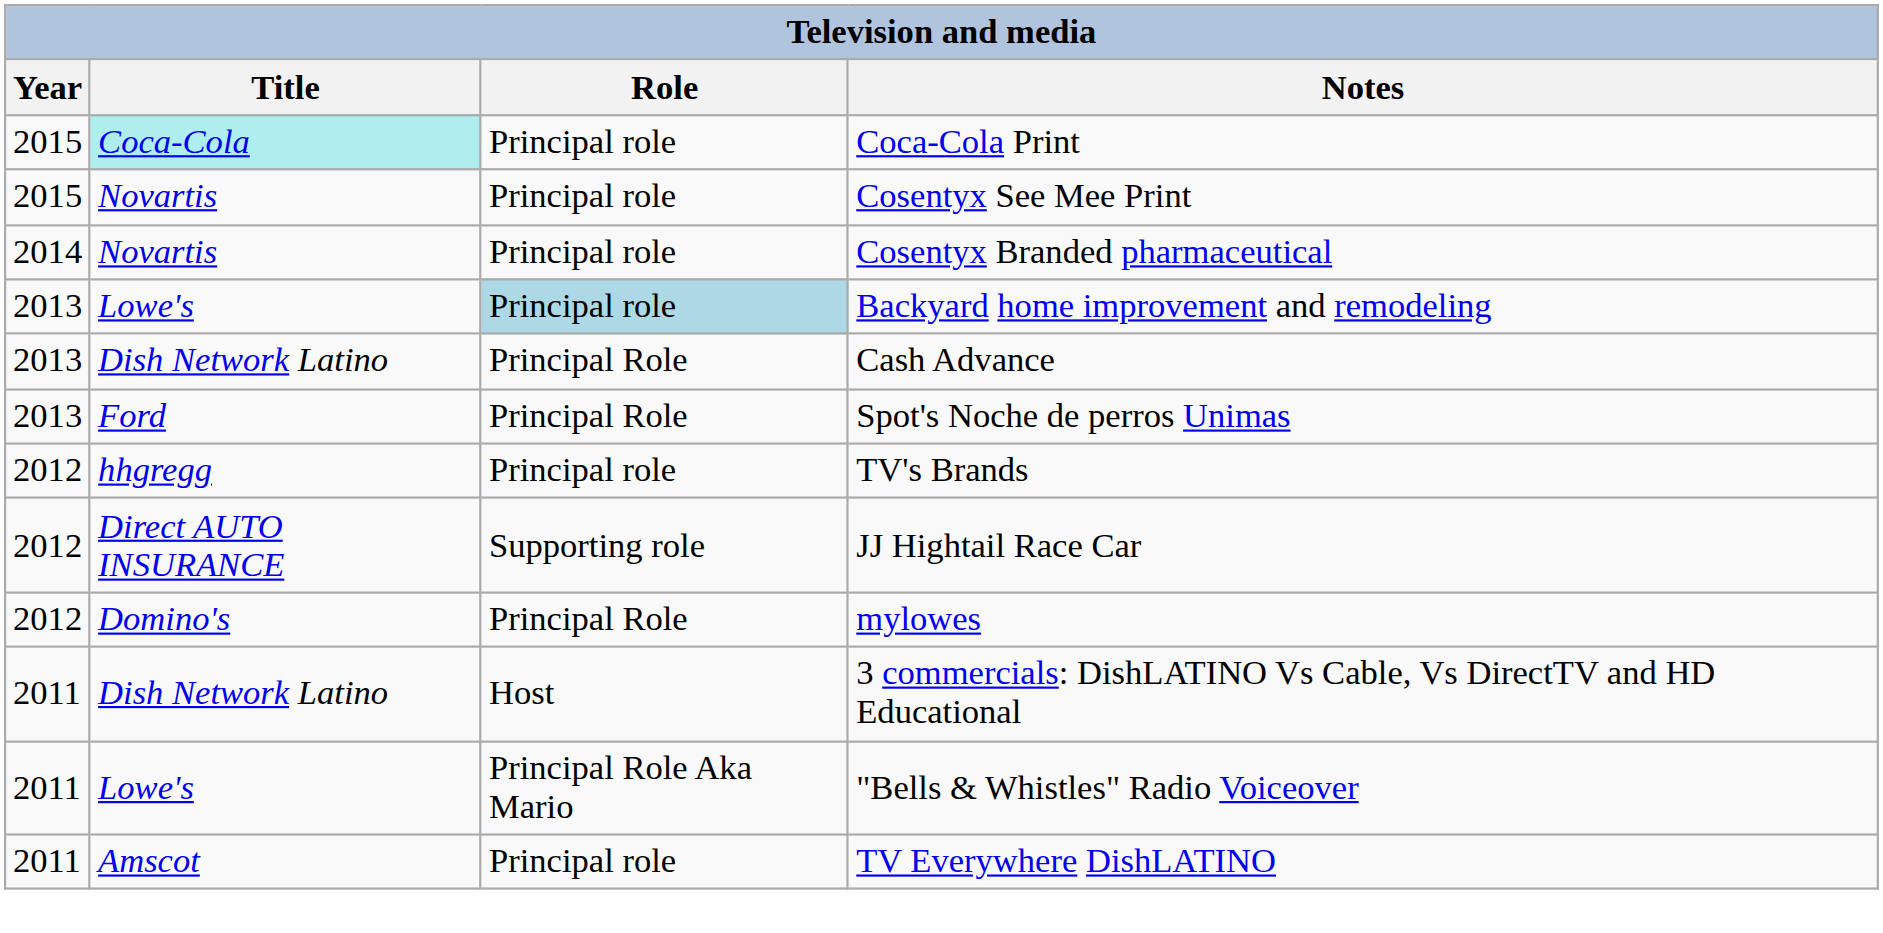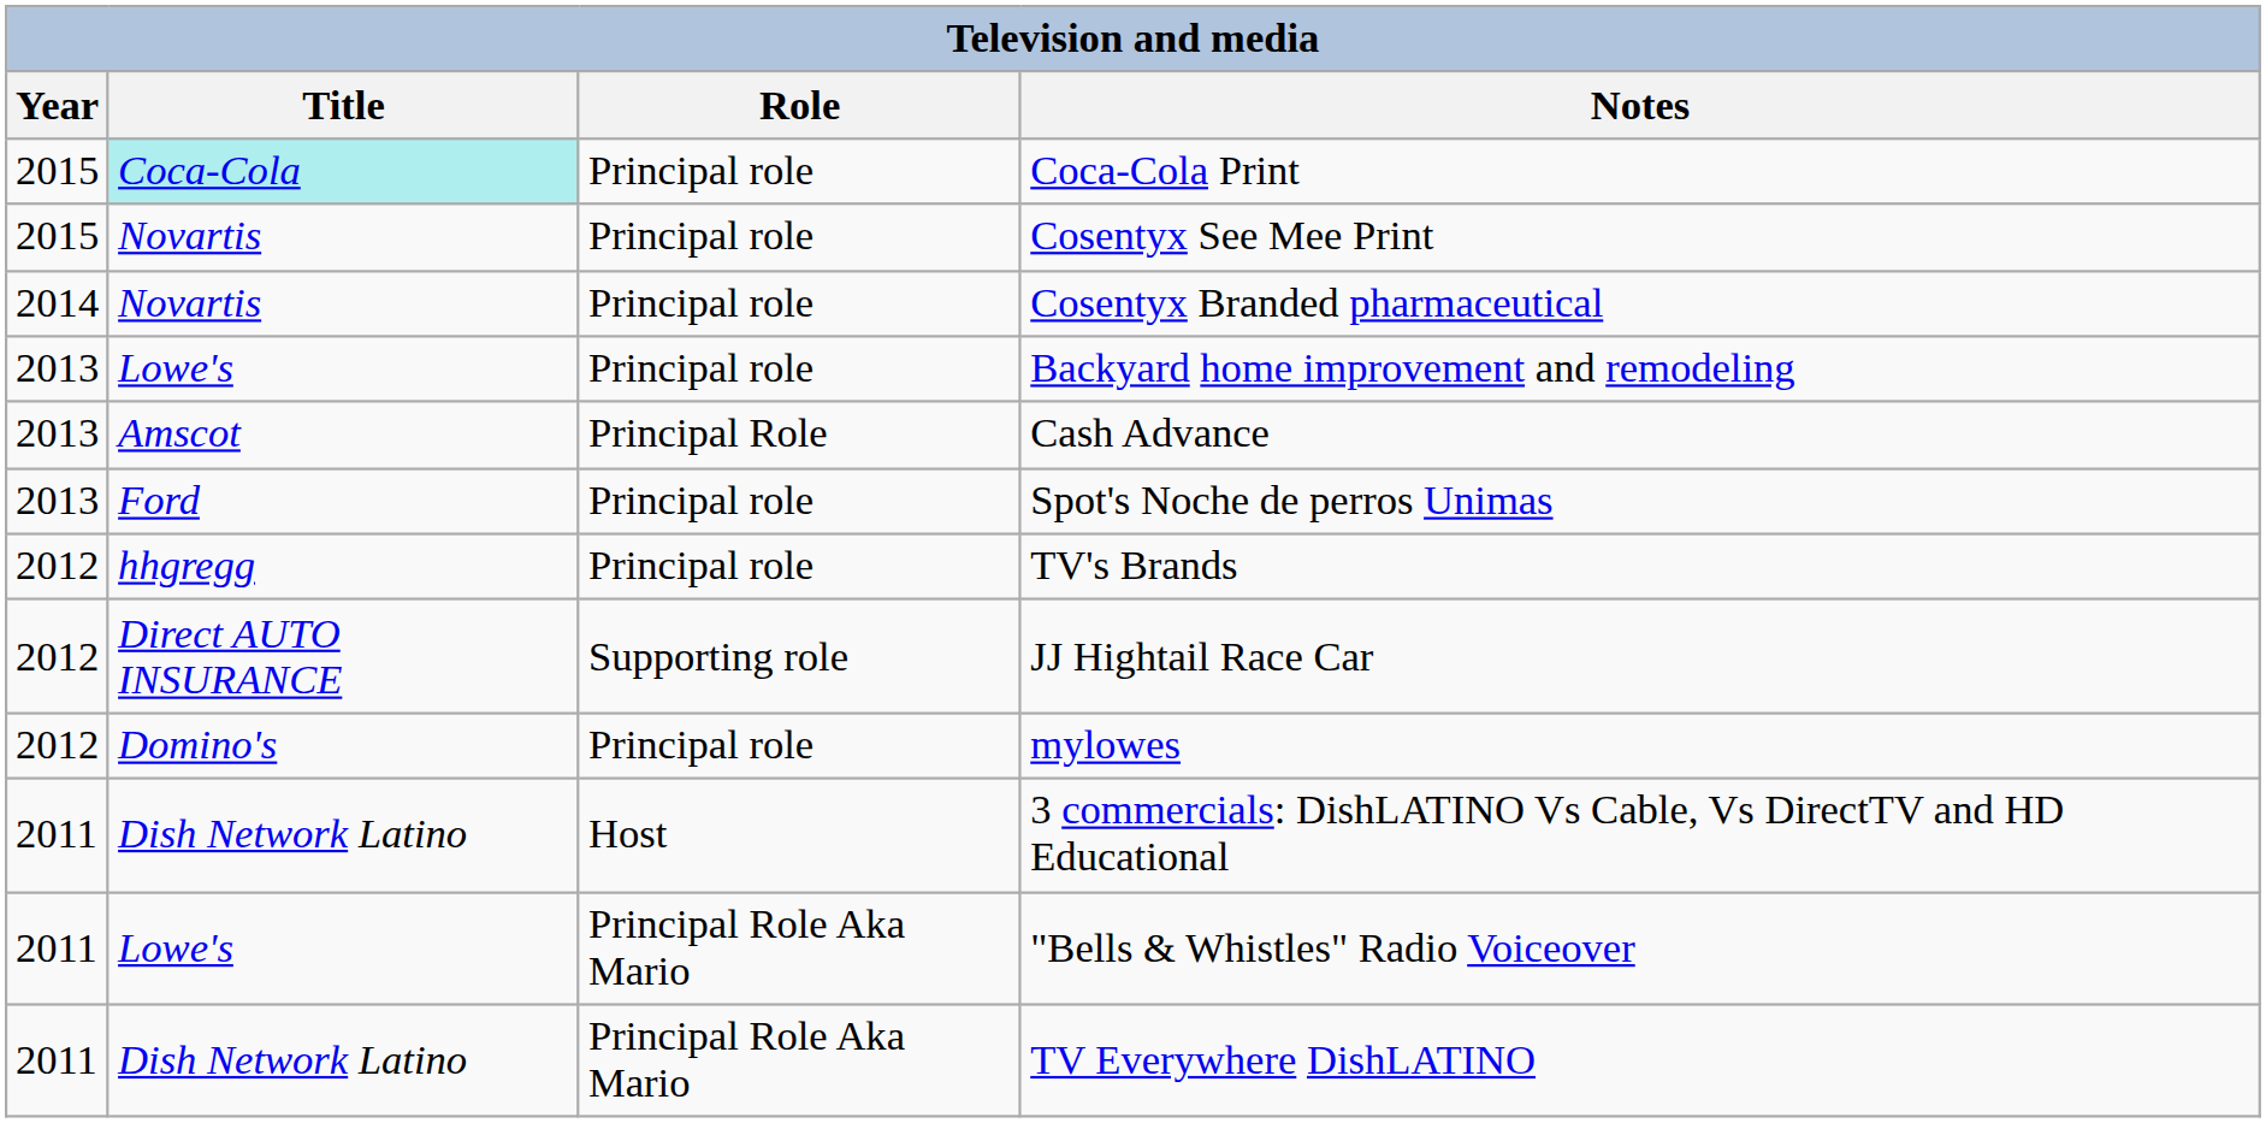Backyard home improvement and remodeling | Role: lightblue background -> no background
Cash Advance | Title: Dish Network Latino -> Amscot
Spot's Noche de perros Unimas | Role: Principal Role -> Principal role
mylowes | Role: Principal Role -> Principal role
TV Everywhere DishLATINO | Title: Amscot -> Dish Network Latino
TV Everywhere DishLATINO | Role: Principal role -> Principal Role Aka Mario
